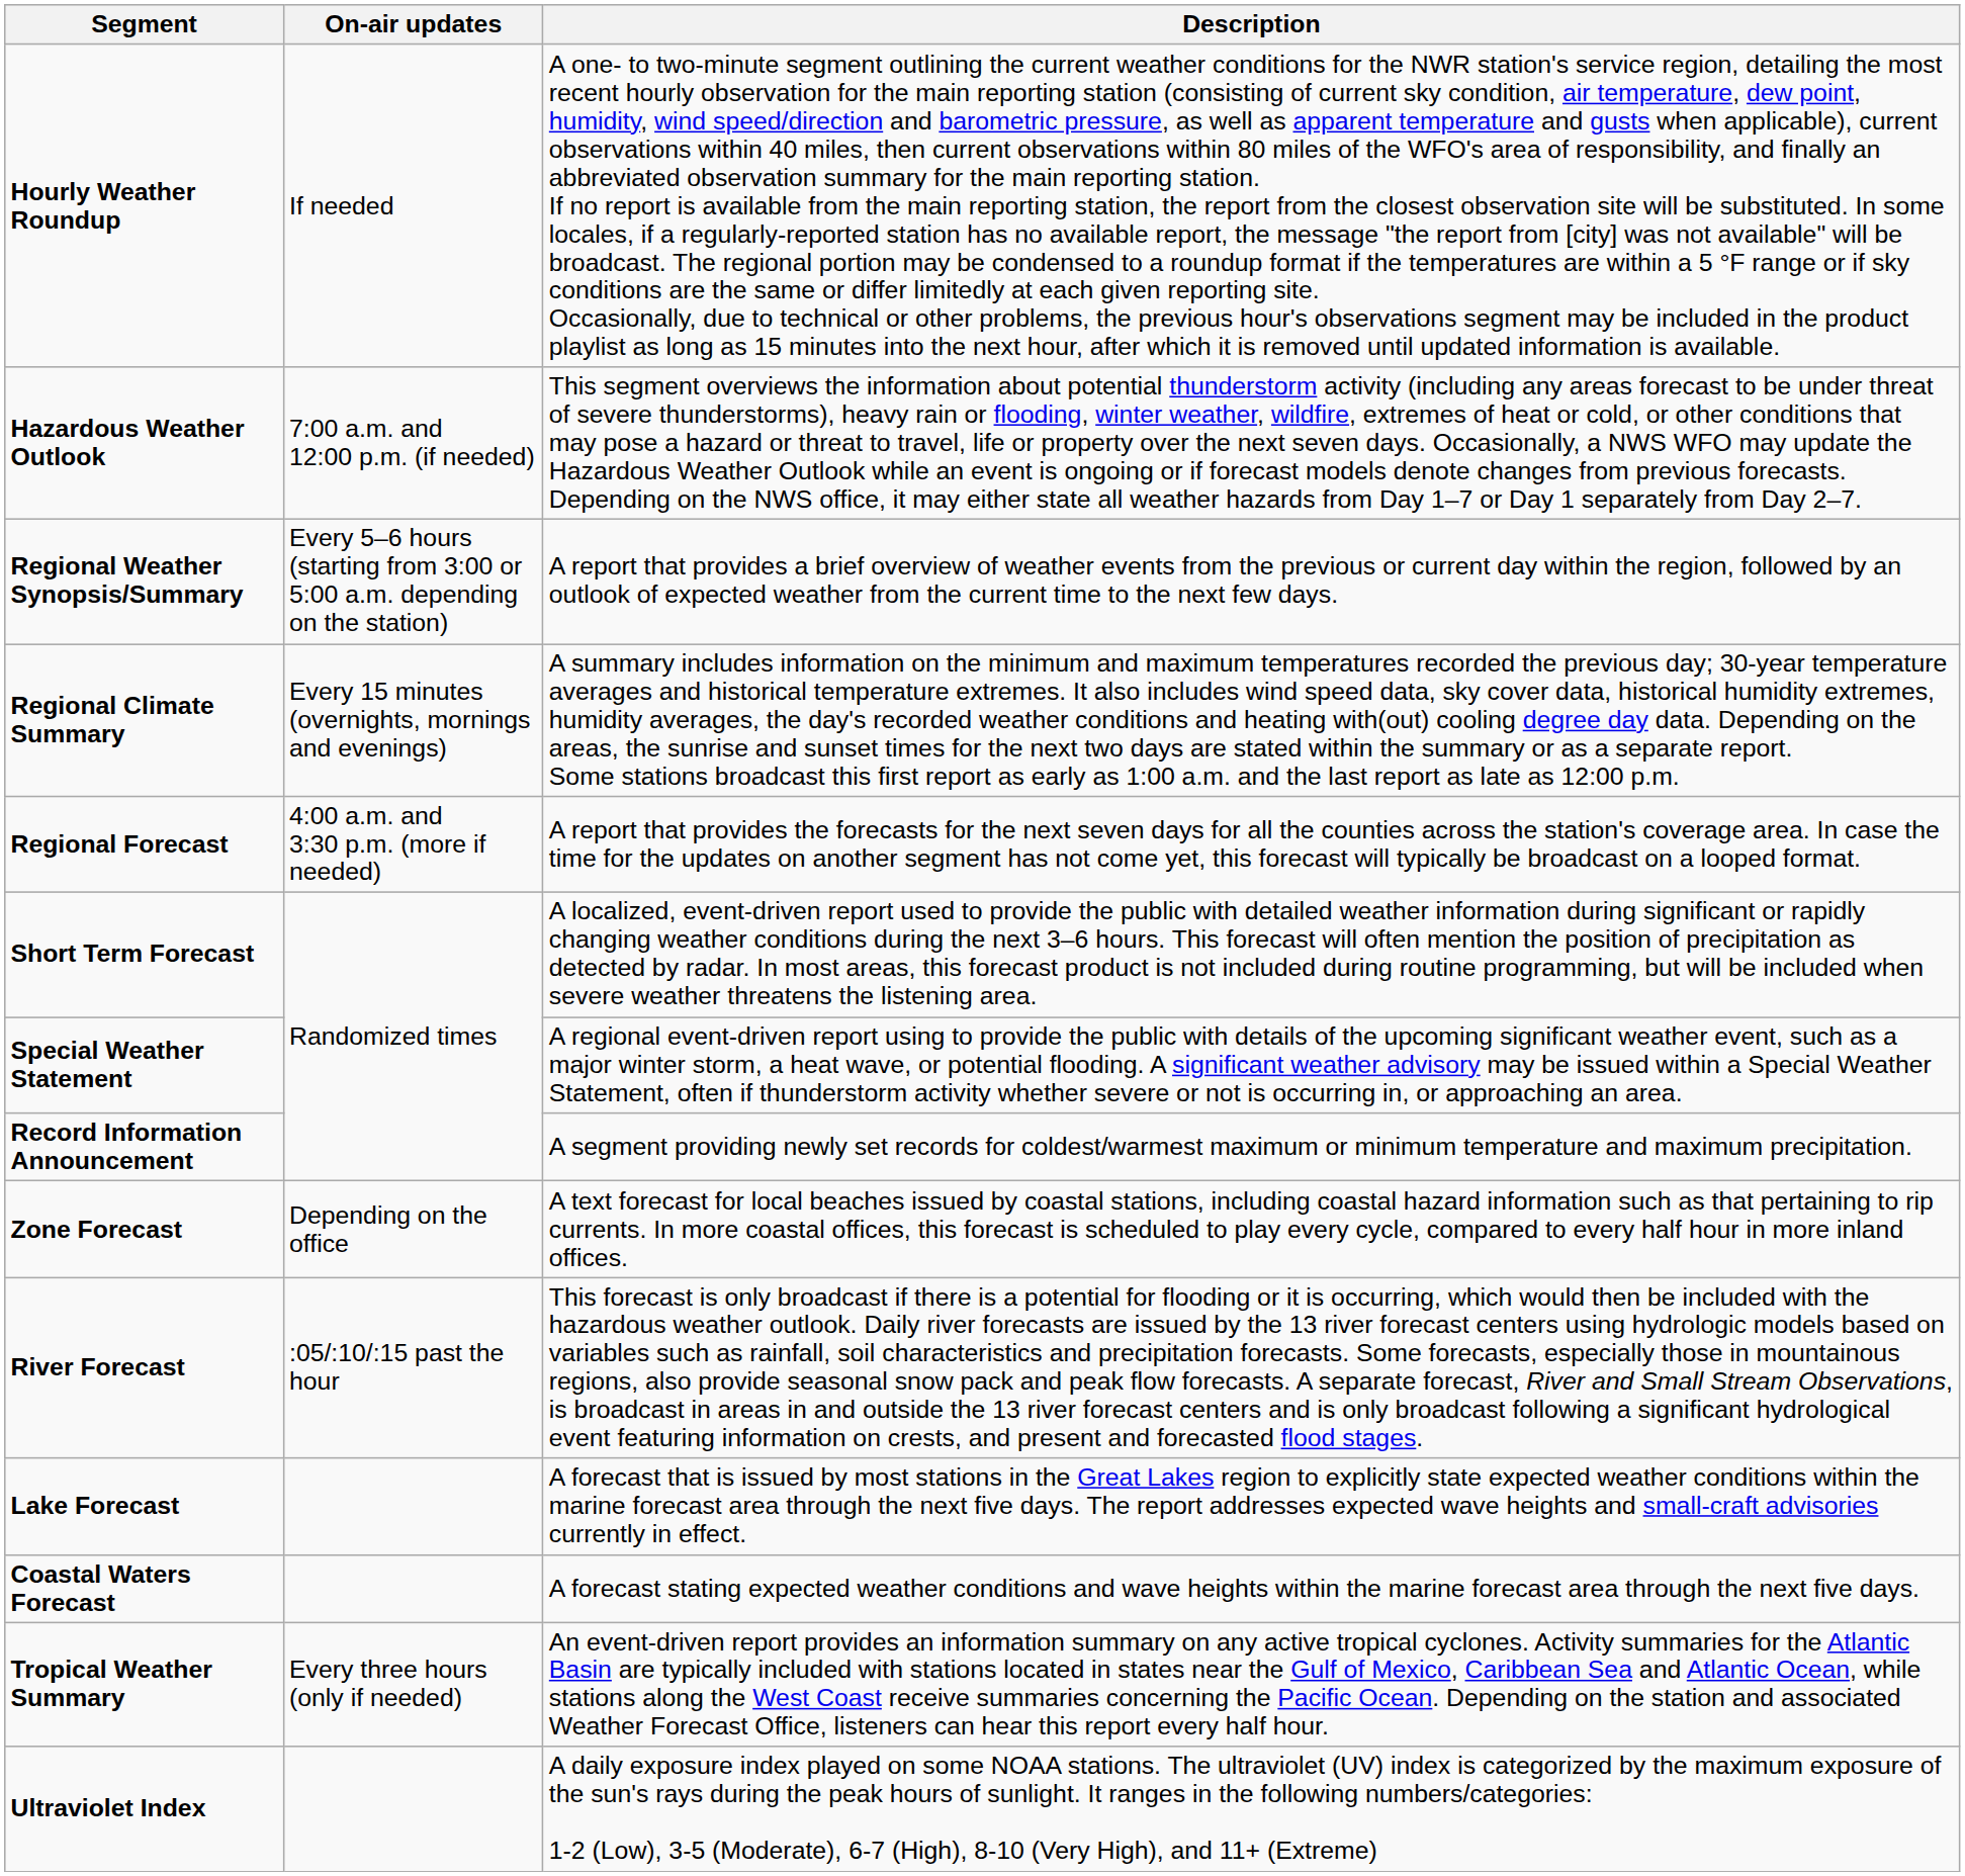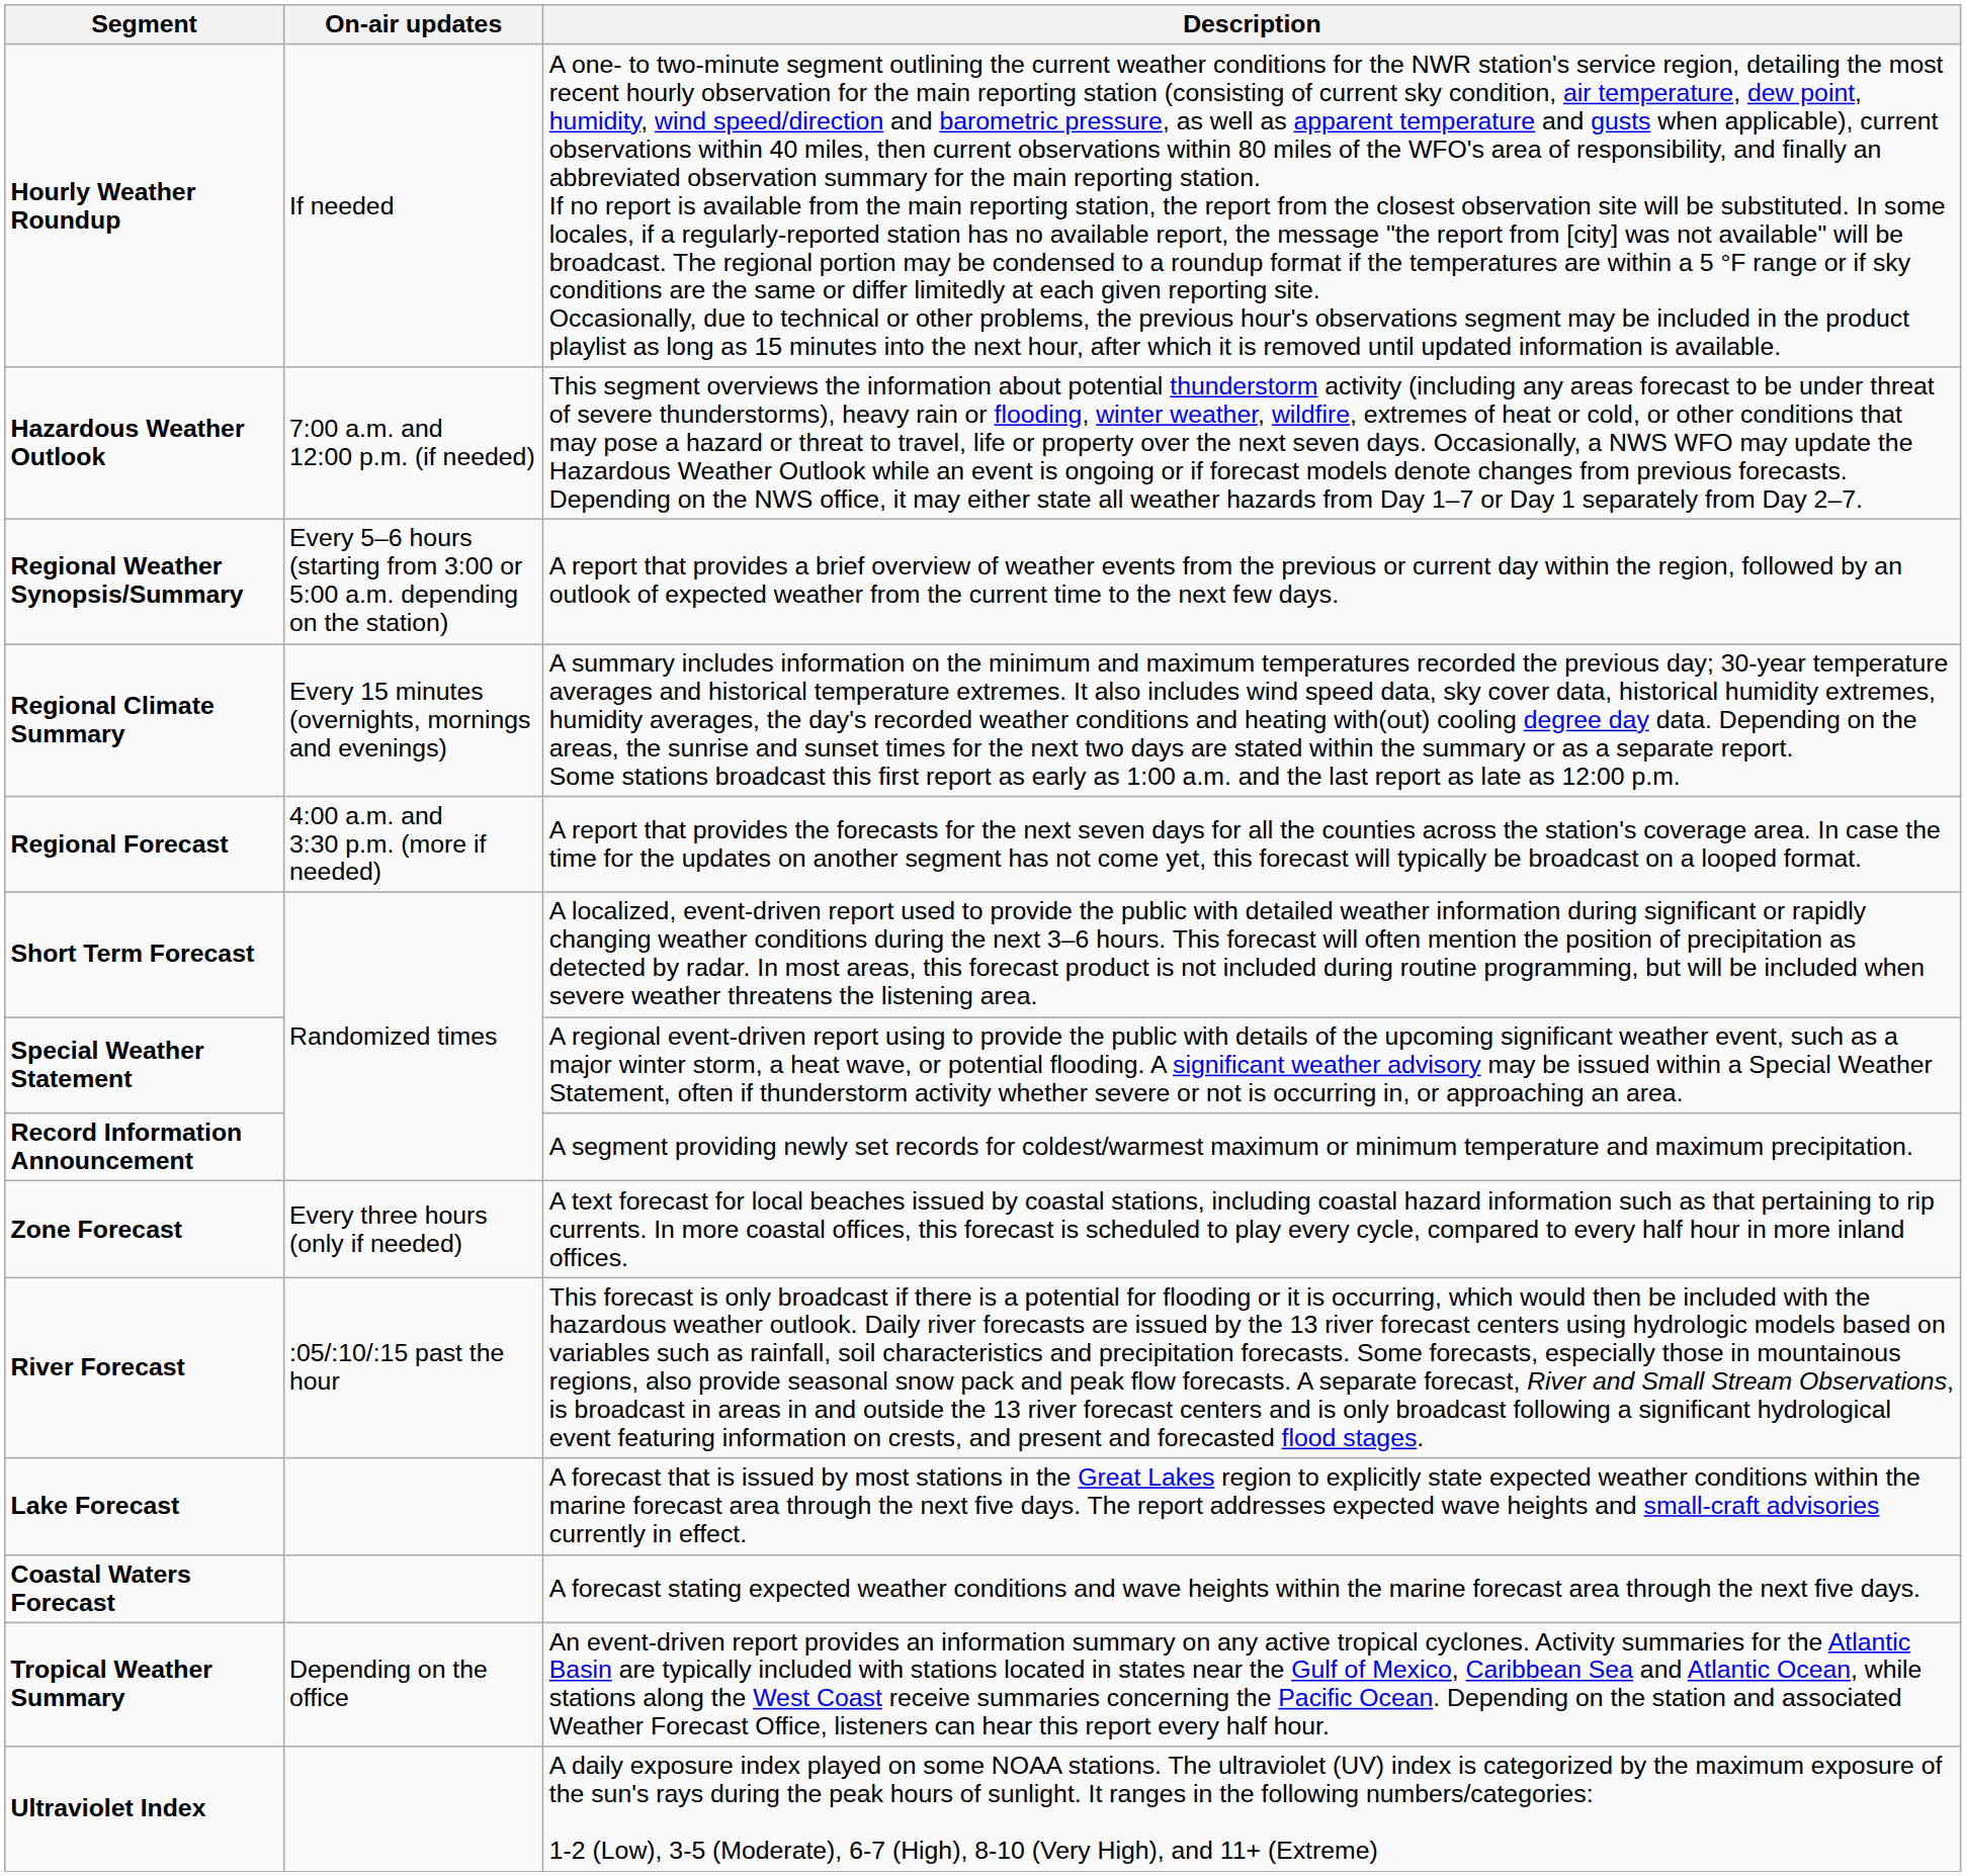Zone Forecast | On-air updates: Depending on the office -> Every three hours (only if needed)
Tropical Weather Summary | On-air updates: Every three hours (only if needed) -> Depending on the office
